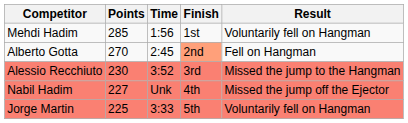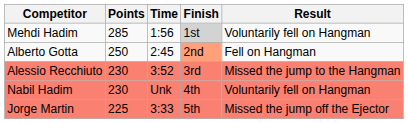Mehdi Hadim | Finish: no background -> lightgrey background
Alberto Gotta | Points: 270 -> 250
Nabil Hadim | Points: 227 -> 230
Nabil Hadim | Result: Missed the jump off the Ejector -> Voluntarily fell on Hangman
Jorge Martin | Result: Voluntarily fell on Hangman -> Missed the jump off the Ejector
